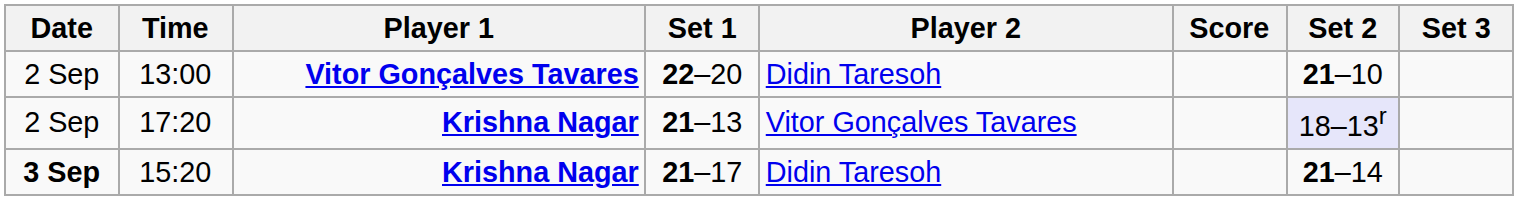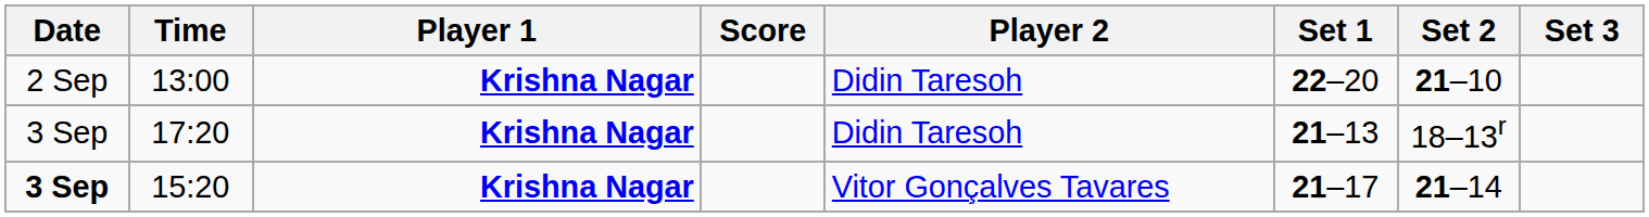columns swapped: Score <-> Set 1
13:00 | Player 1: Vitor Gonçalves Tavares -> Krishna Nagar
17:20 | Date: 2 Sep -> 3 Sep
17:20 | Player 2: Vitor Gonçalves Tavares -> Didin Taresoh
17:20 | Set 2: lavender background -> no background
15:20 | Player 2: Didin Taresoh -> Vitor Gonçalves Tavares
